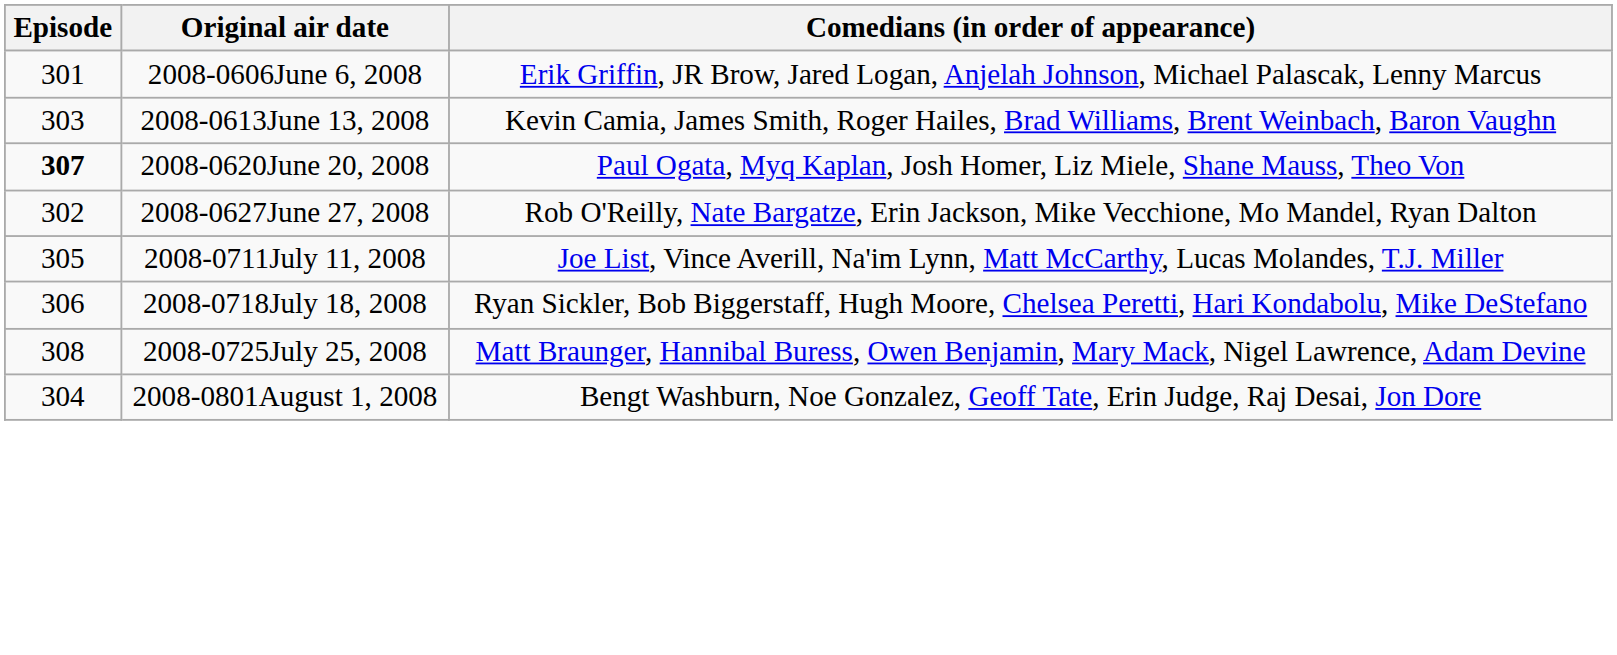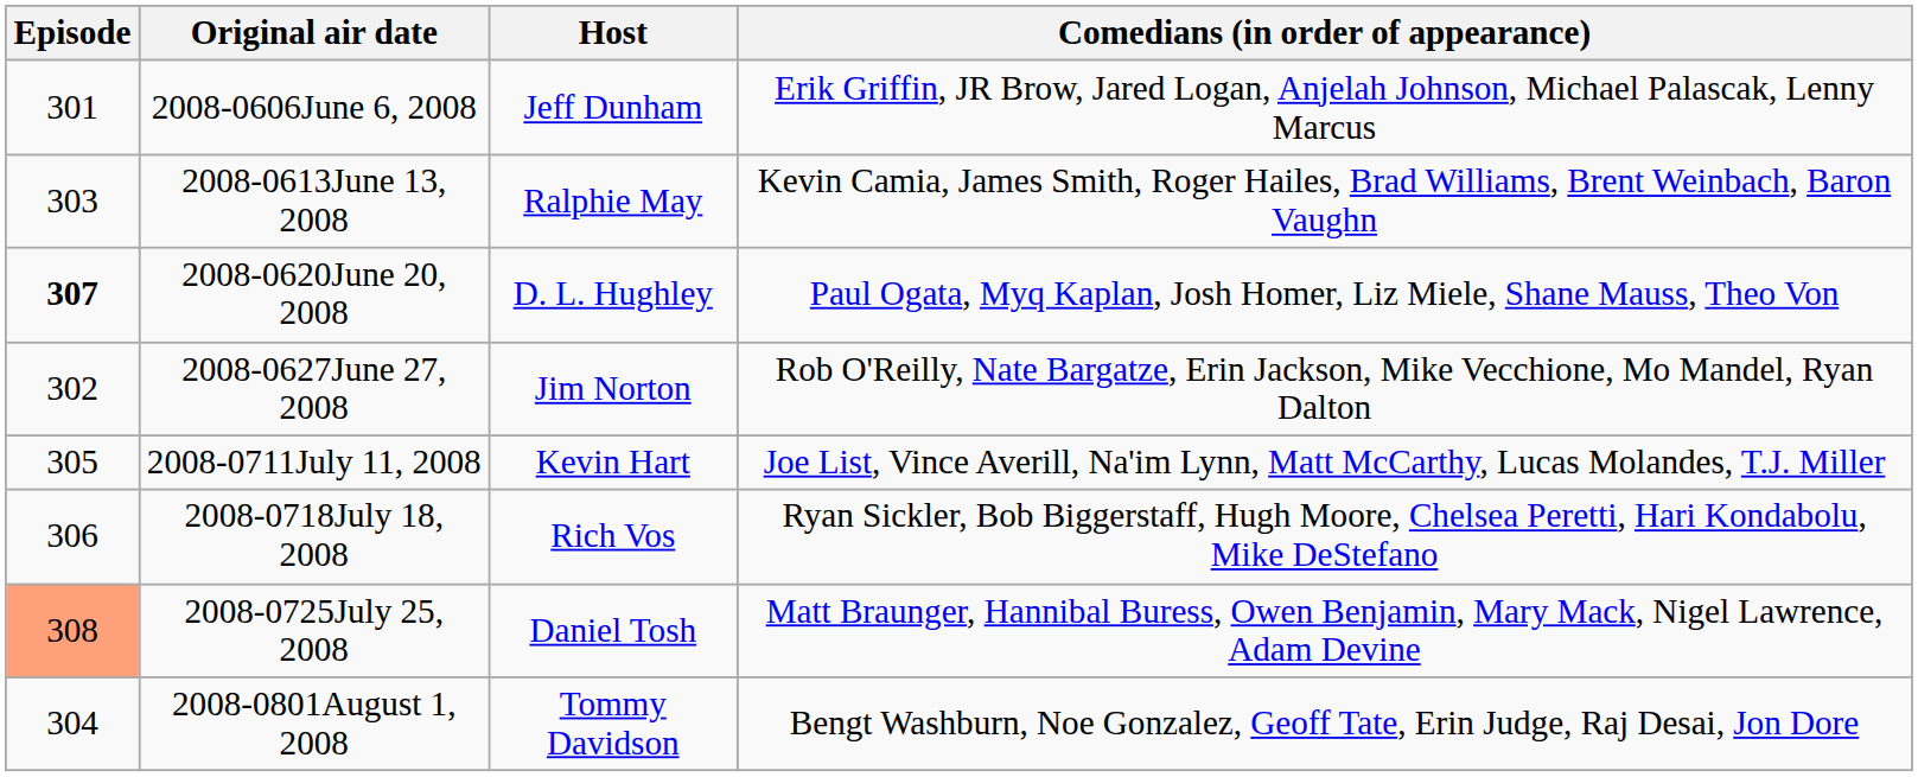+ column: Host | Jeff Dunham | Ralphie May | D. L. Hughley | Jim Norton | Kevin Hart | Rich Vos | Daniel Tosh | Tommy Davidson
2008-0725July 25, 2008 | Episode: no background -> lightsalmon background
